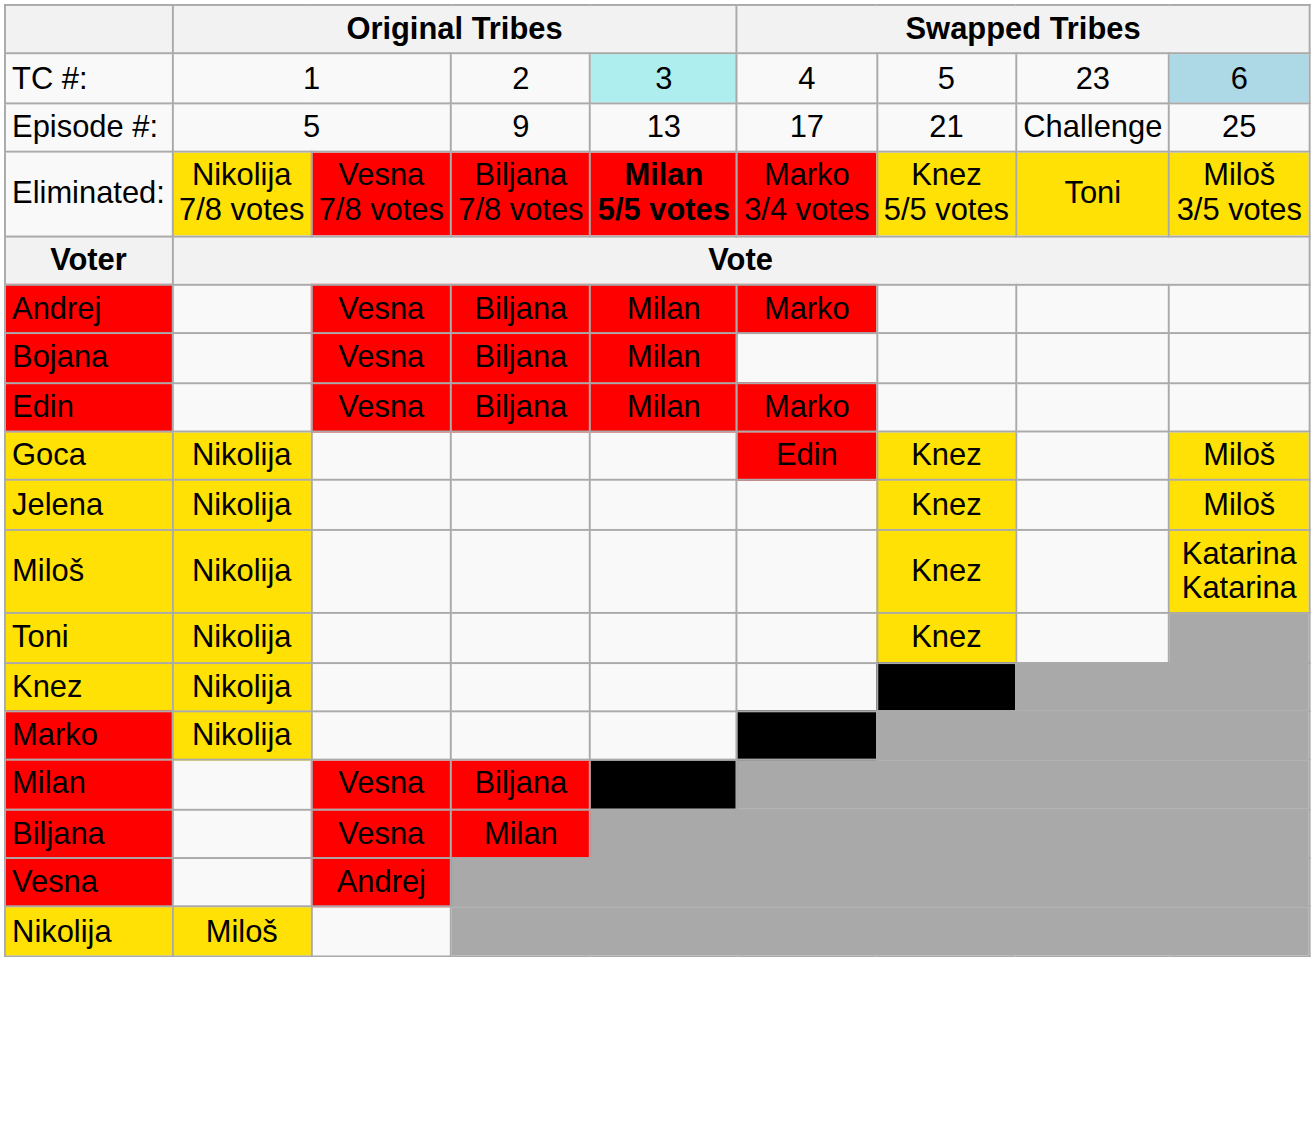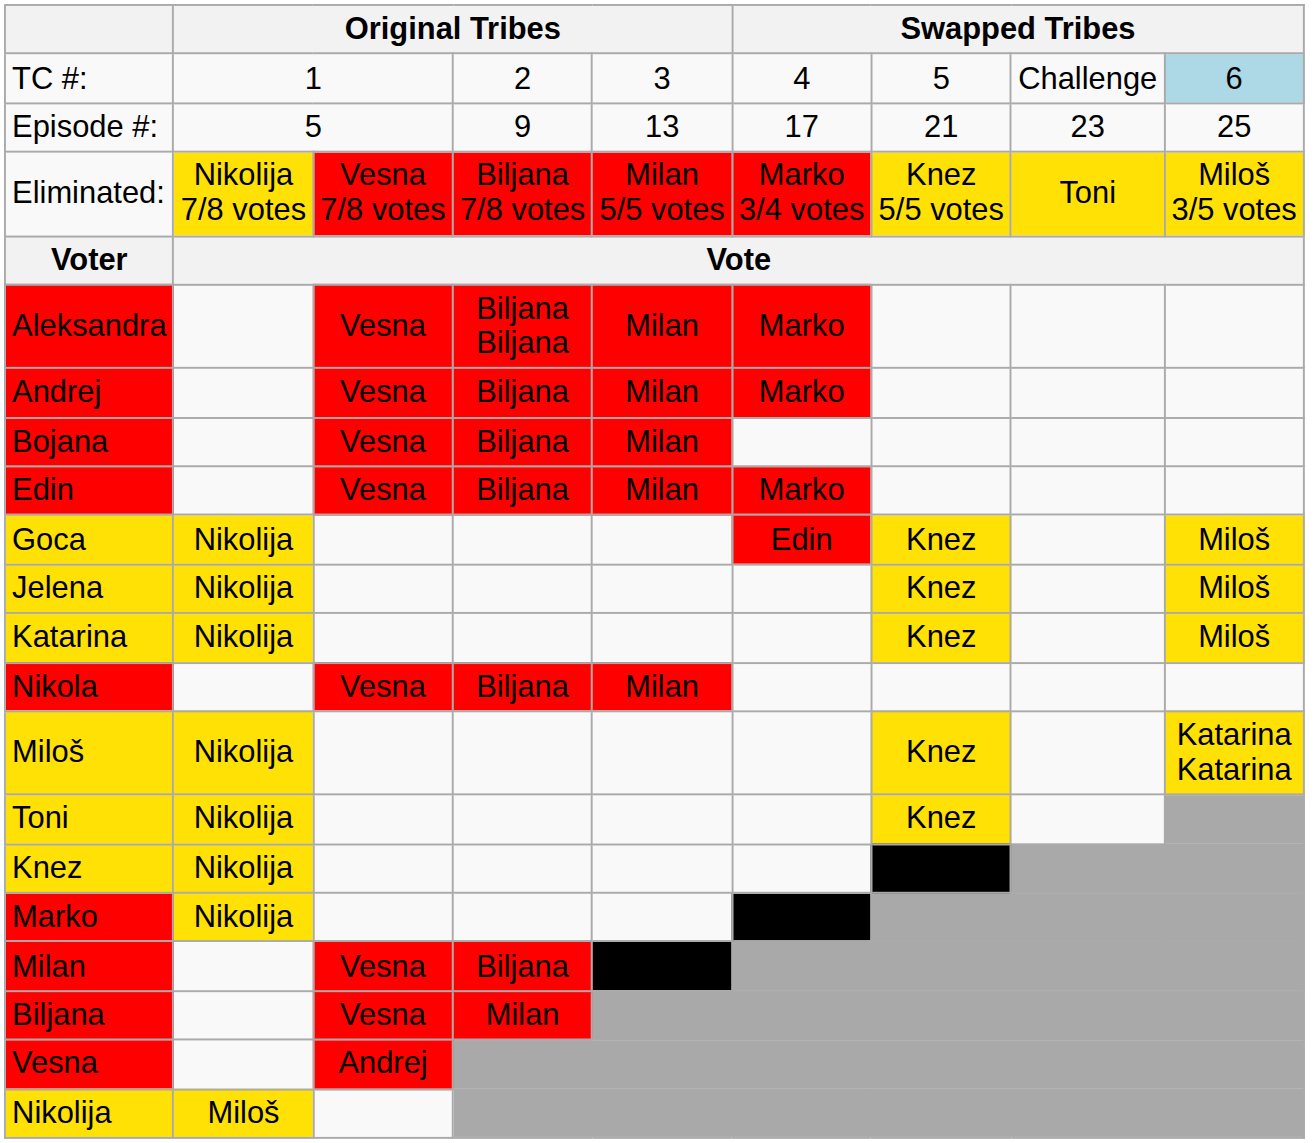TC #: | column 5: paleturquoise background -> no background
TC #: | column 8: 23 -> Challenge
Episode #: | column 8: Challenge -> 23
Eliminated: | column 5: bold -> normal
+ row: Aleksandra | Vesna | Biljana Biljana | Milan | Marko
+ row: Katarina | Nikolija | Knez | Miloš
+ row: Nikola | Vesna | Biljana | Milan
